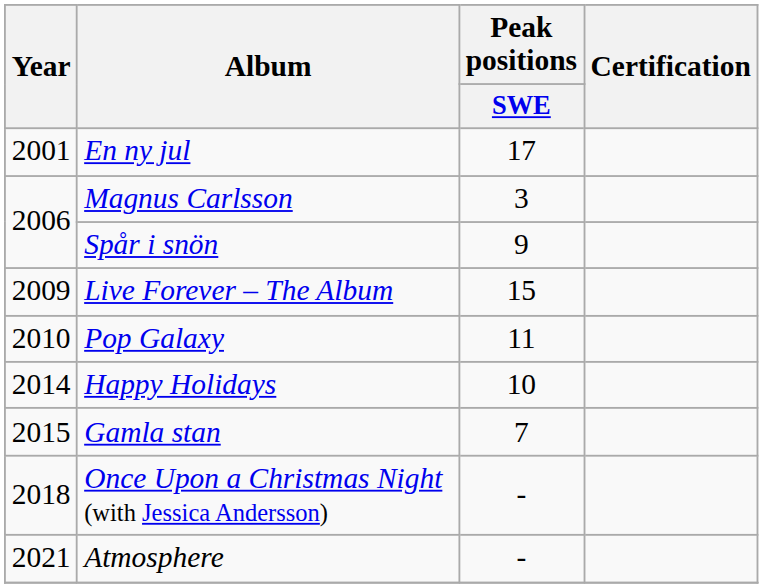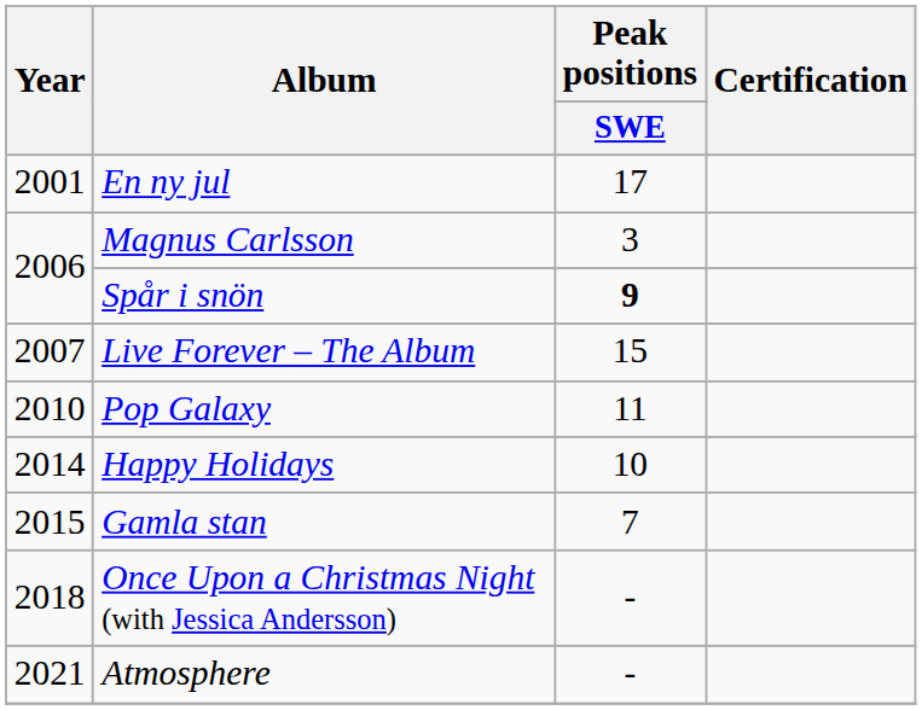Spår i snön | Peak positions / SWE: normal -> bold
Live Forever – The Album | Year: 2009 -> 2007
